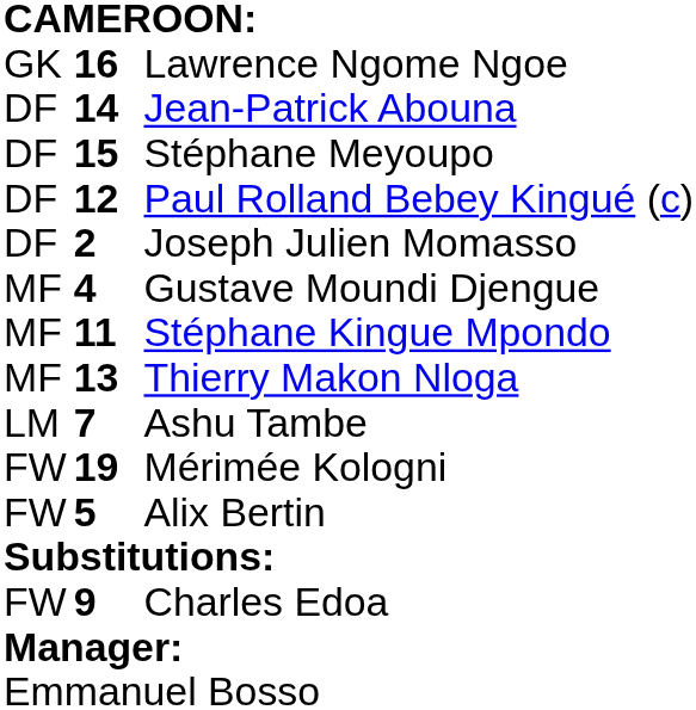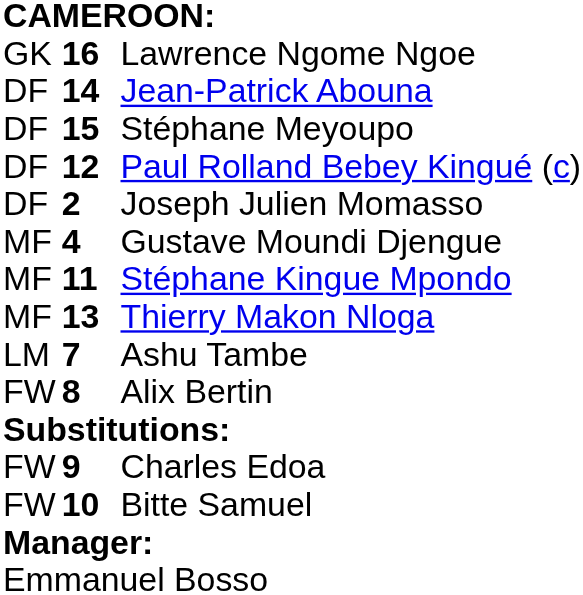- row: FW | 19 | Mérimée Kologni
Alix Bertin | column 2: 5 -> 8
+ row: FW | 10 | Bitte Samuel
